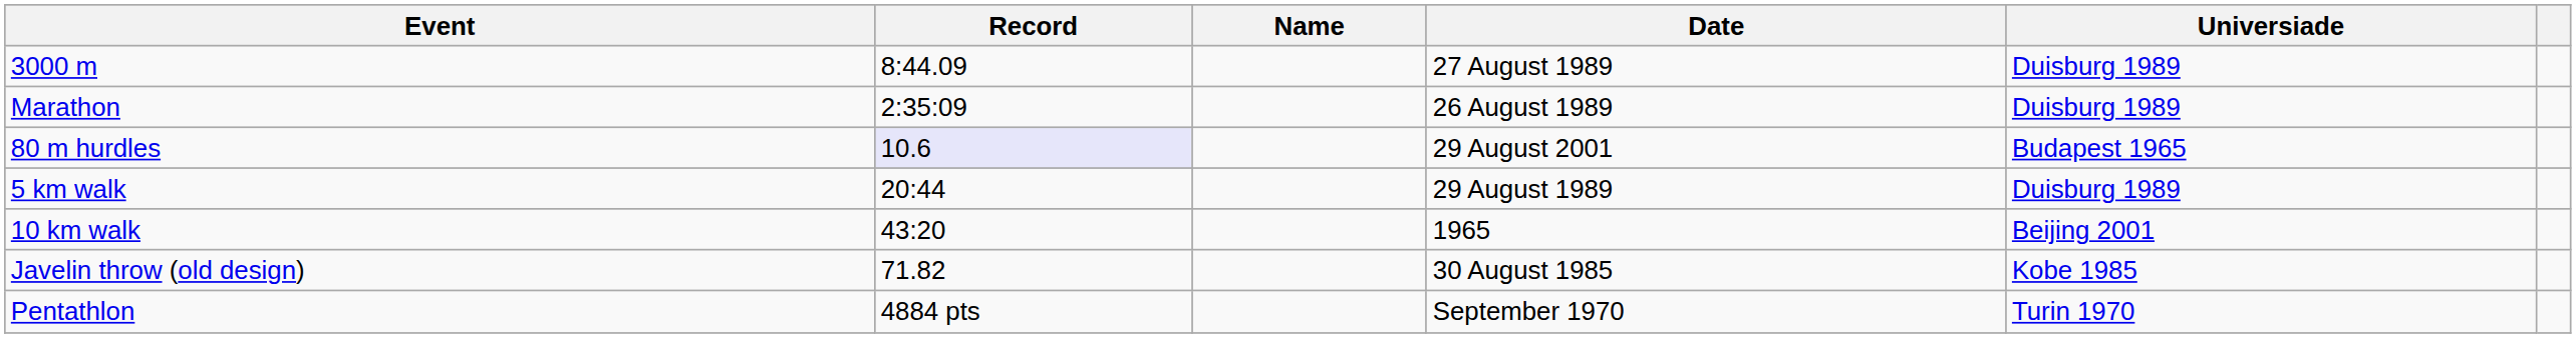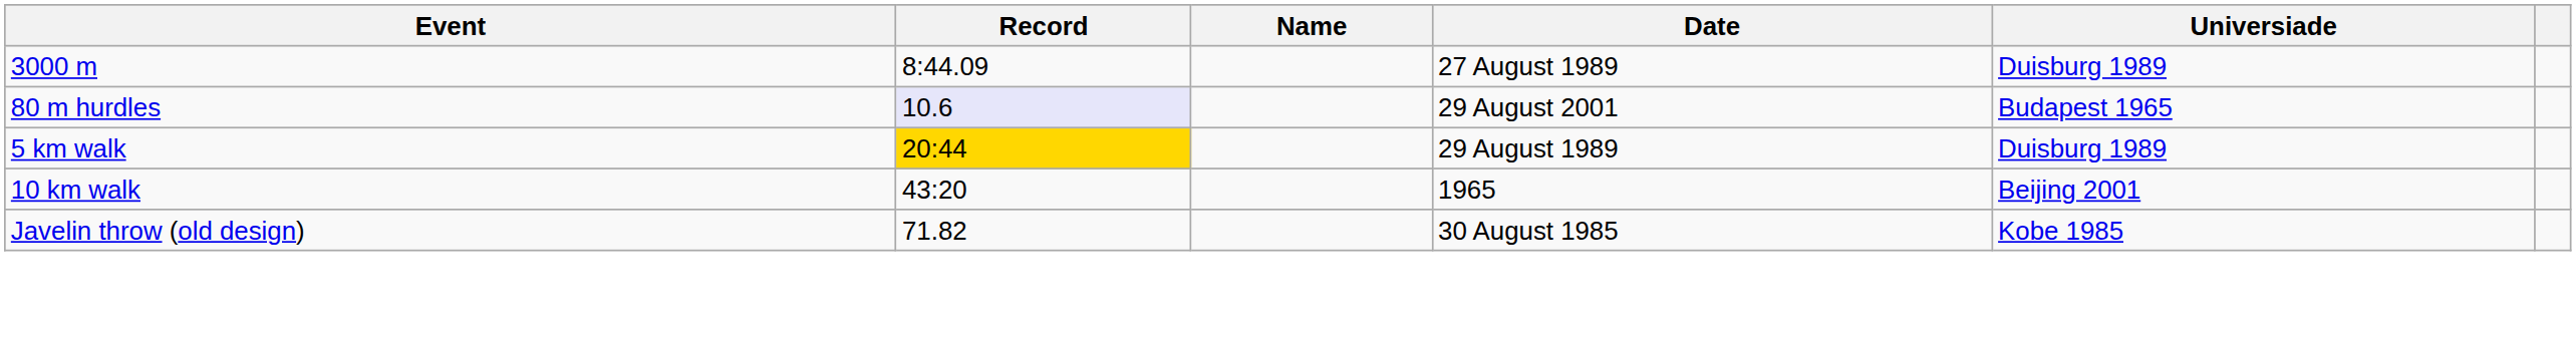- row: Marathon | 2:35:09 | 26 August 1989 | Duisburg 1989
5 km walk | Record: no background -> gold background
- row: Pentathlon | 4884 pts | September 1970 | Turin 1970
